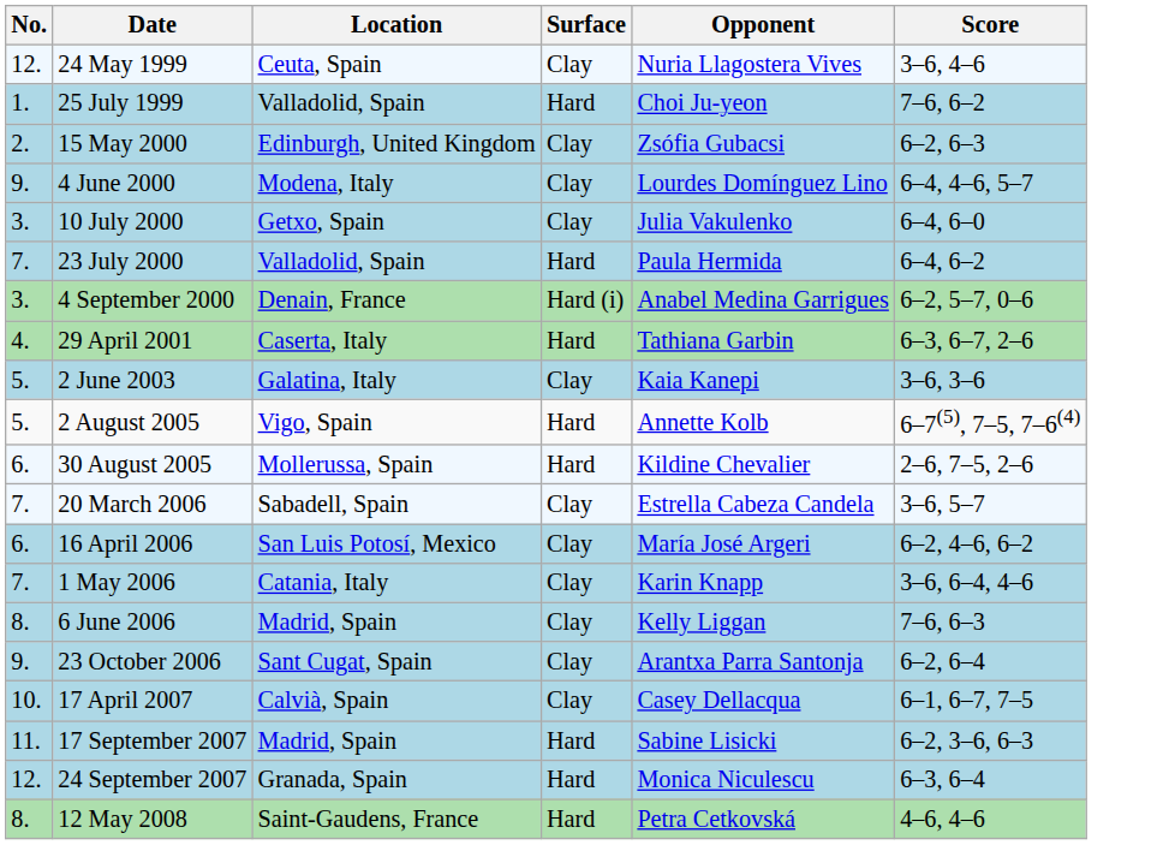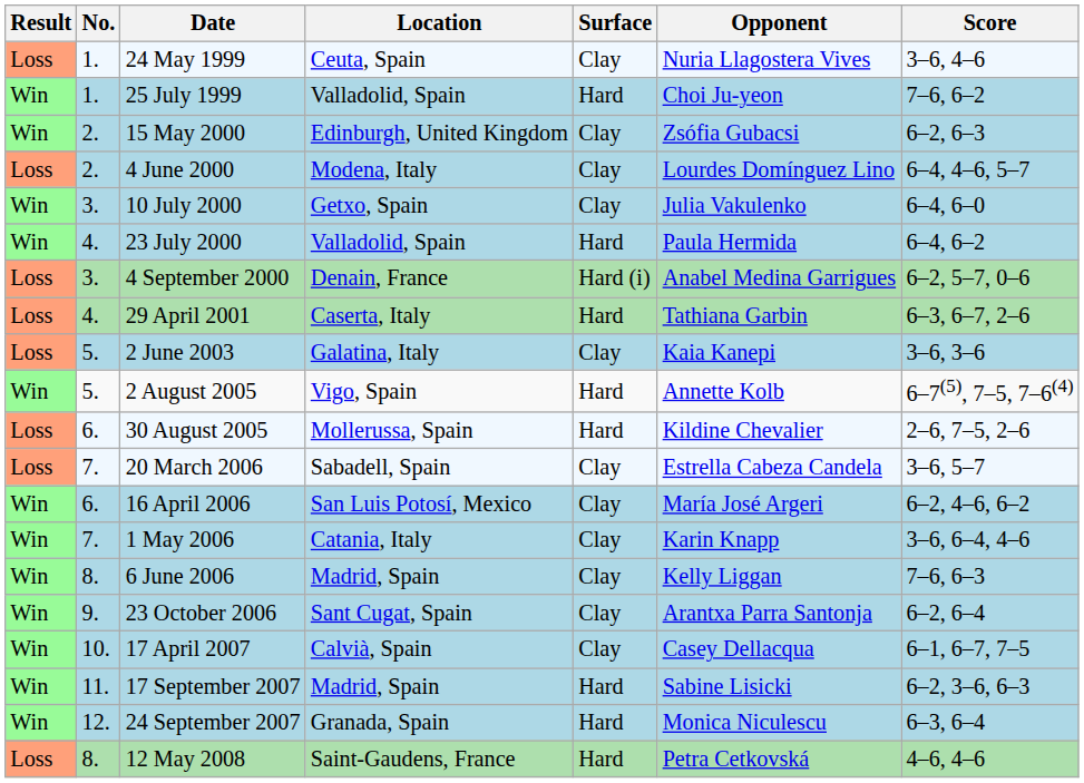+ column: Result | Loss | Win | Win | Loss | Win | Win | Loss | Loss | Loss | Win | Loss | Loss | Win | Win | Win | Win | Win | Win | Win | Loss
24 May 1999 | No.: 12. -> 1.
4 June 2000 | No.: 9. -> 2.
23 July 2000 | No.: 7. -> 4.
